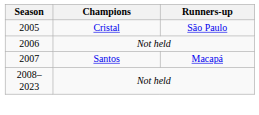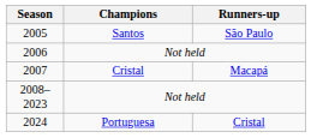2005 | Champions: Cristal -> Santos
2007 | Champions: Santos -> Cristal
+ row: 2024 | Portuguesa | Cristal
